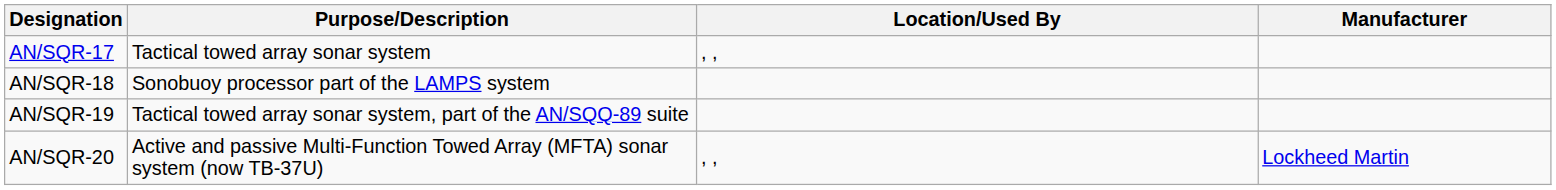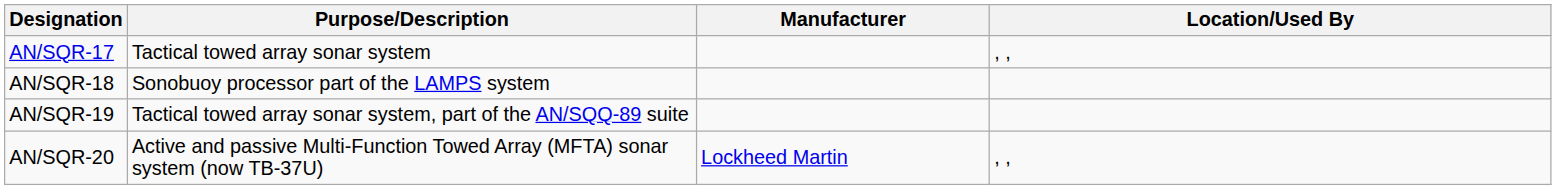columns swapped: Location/Used By <-> Manufacturer
